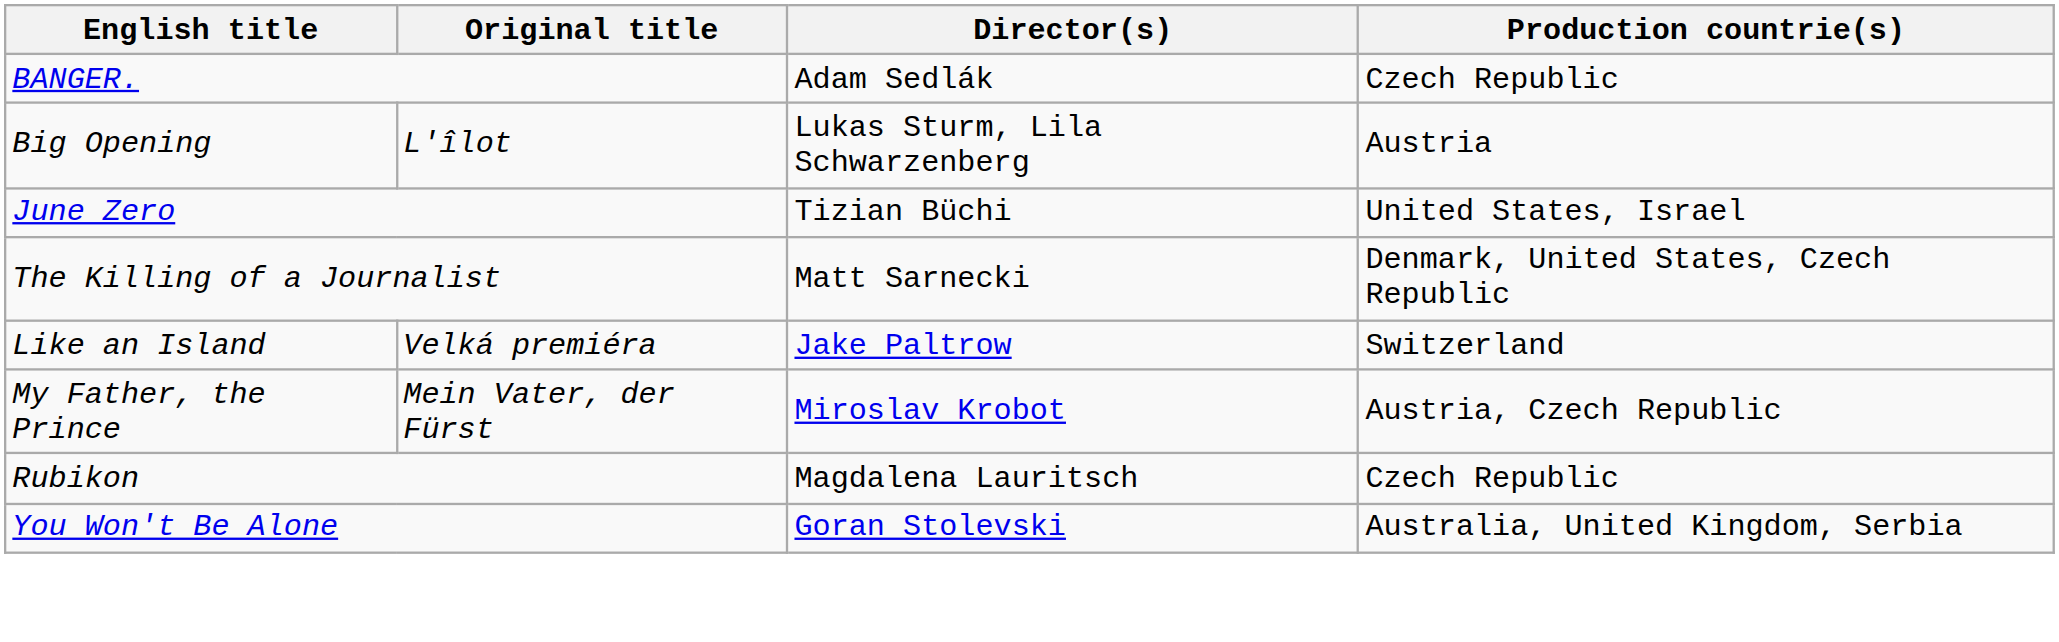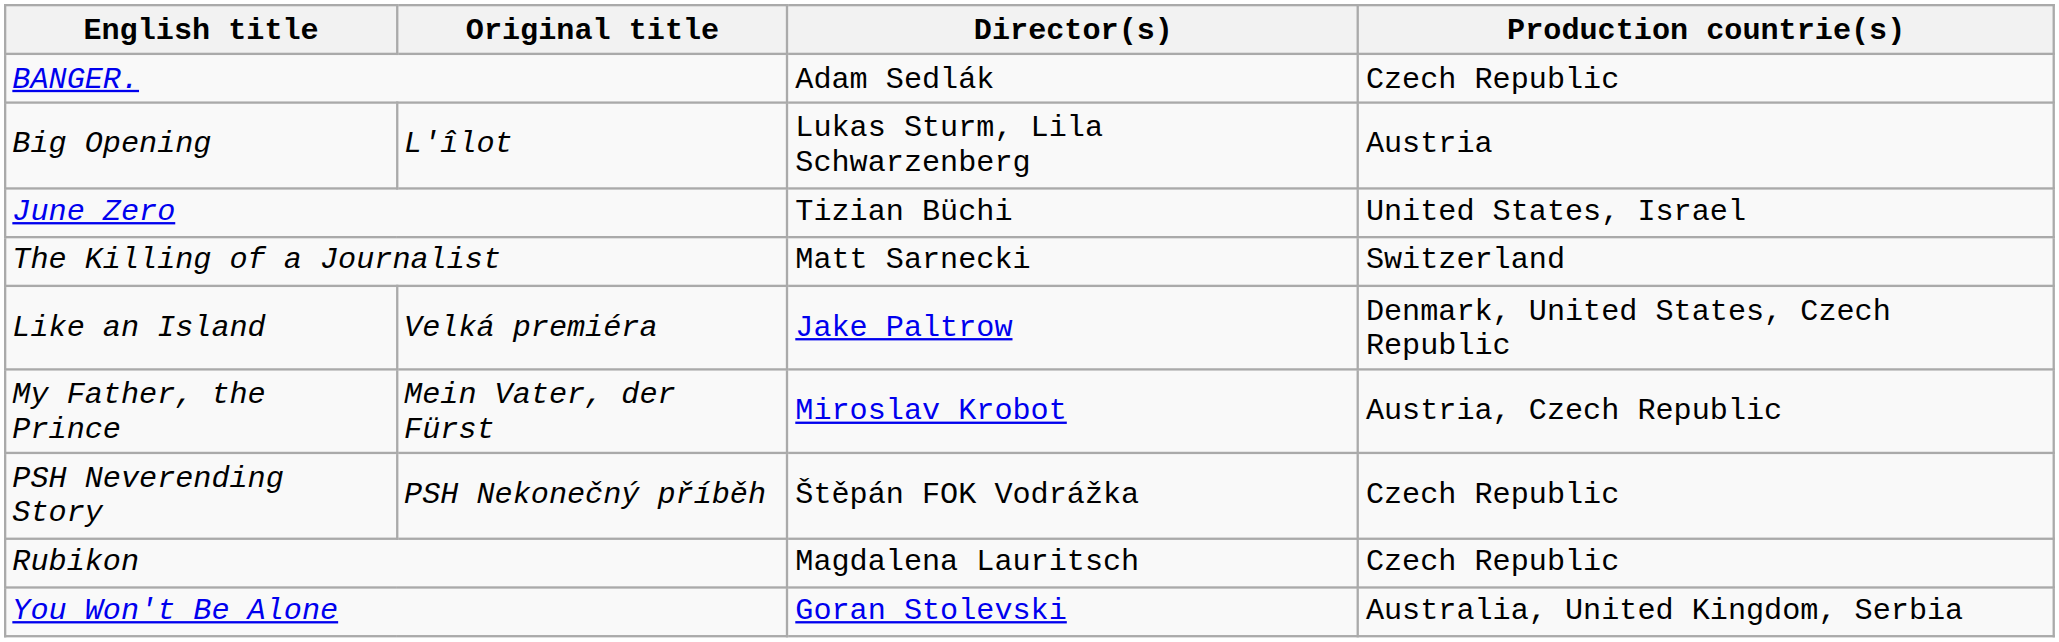The Killing of a Journalist | Production countrie(s): Denmark, United States, Czech Republic -> Switzerland
Like an Island | Production countrie(s): Switzerland -> Denmark, United States, Czech Republic
+ row: PSH Neverending Story | PSH Nekonečný příběh | Štěpán FOK Vodrážka | Czech Republic
